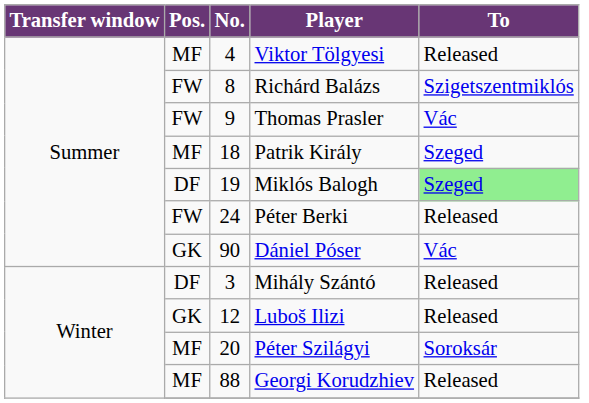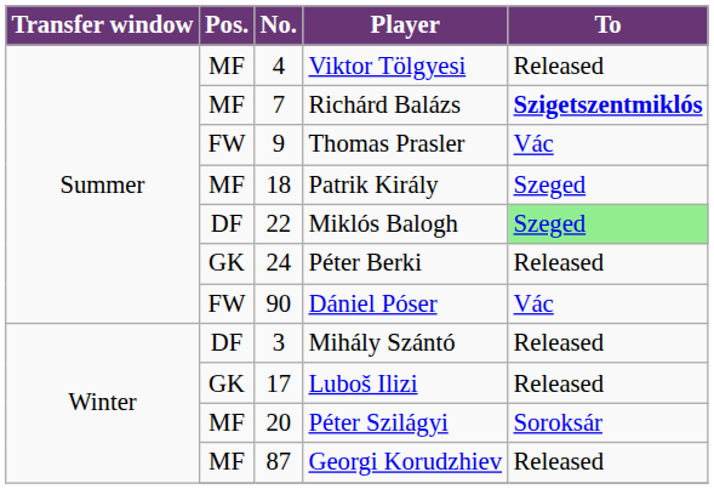Richárd Balázs | Pos.: FW -> MF
Richárd Balázs | No.: 8 -> 7
Richárd Balázs | To: normal -> bold
Miklós Balogh | No.: 19 -> 22
Péter Berki | Pos.: FW -> GK
Dániel Póser | Pos.: GK -> FW
Luboš Ilizi | No.: 12 -> 17
Georgi Korudzhiev | No.: 88 -> 87
